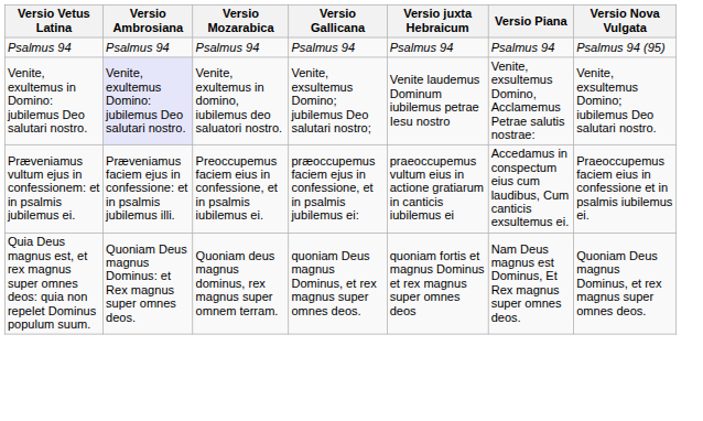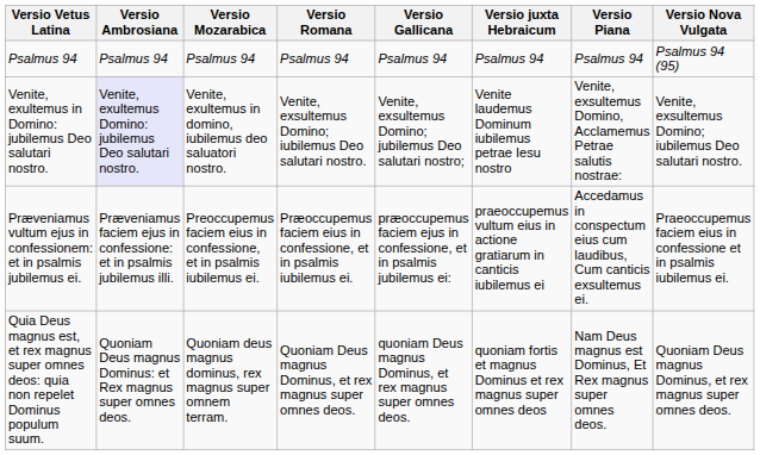+ column: Versio Romana | Psalmus 94 | Venite, exsultemus Domino; iubilemus Deo salutari nostro. | Præoccupemus faciem eius in confessione, et in psalmis iubilemus ei. | Quoniam Deus magnus Dominus, et rex magnus super omnes deos.
